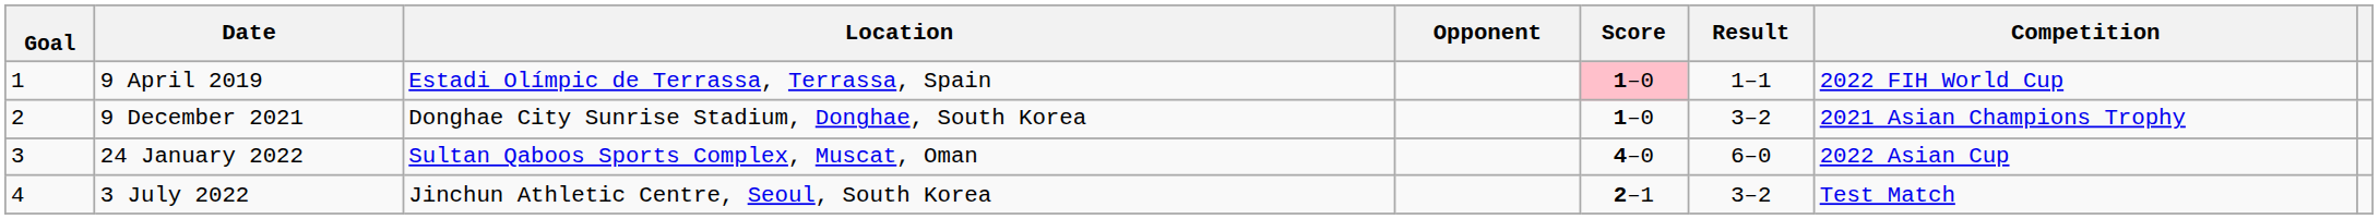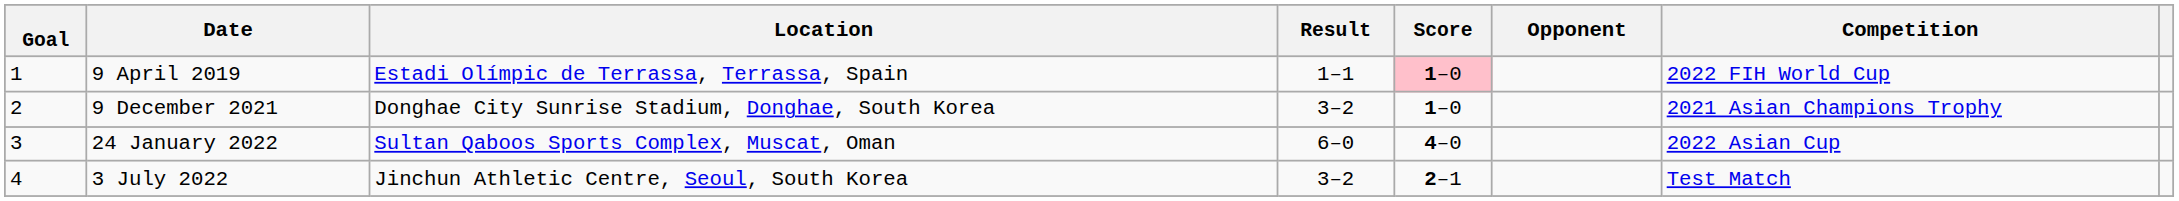columns swapped: Opponent <-> Result
